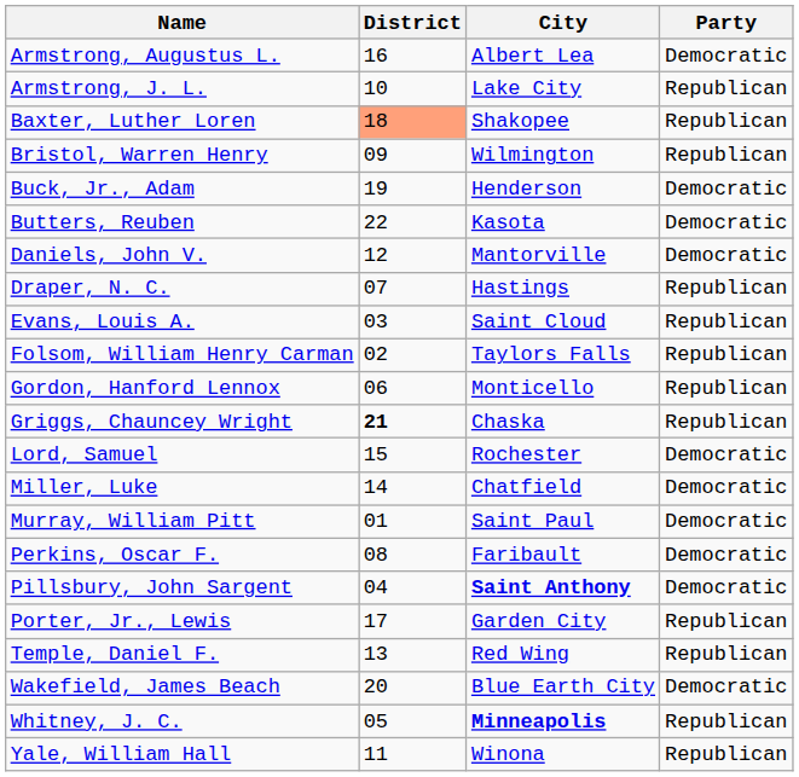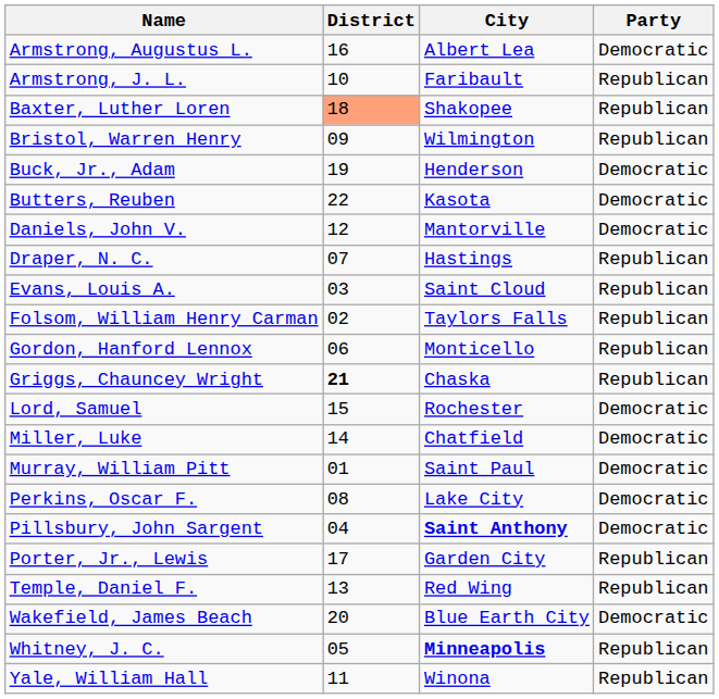Armstrong, J. L. | City: Lake City -> Faribault
Perkins, Oscar F. | City: Faribault -> Lake City
